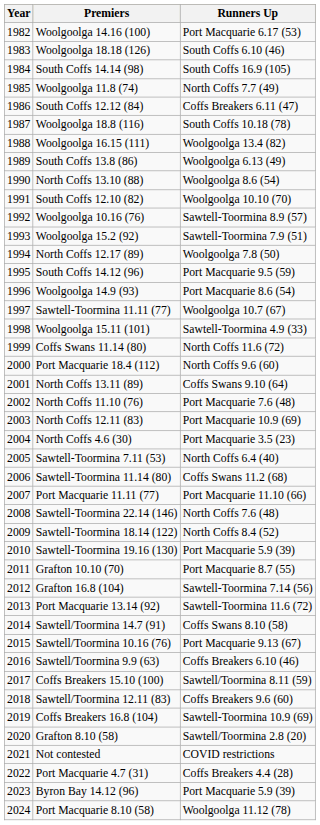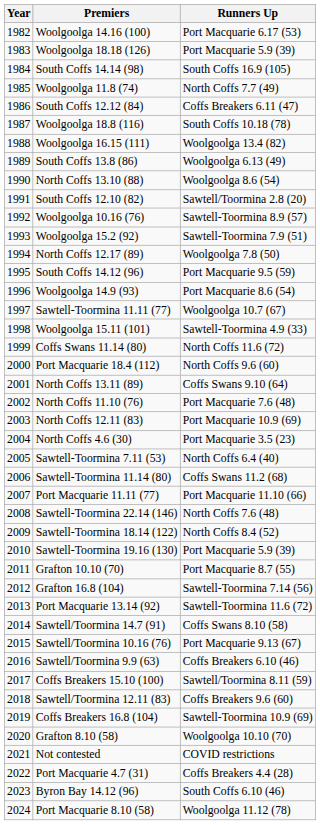Woolgoolga 18.18 (126) | Runners Up: South Coffs 6.10 (46) -> Port Macquarie 5.9 (39)
South Coffs 12.10 (82) | Runners Up: Woolgoolga 10.10 (70) -> Sawtell/Toormina 2.8 (20)
Grafton 8.10 (58) | Runners Up: Sawtell/Toormina 2.8 (20) -> Woolgoolga 10.10 (70)
Byron Bay 14.12 (96) | Runners Up: Port Macquarie 5.9 (39) -> South Coffs 6.10 (46)
